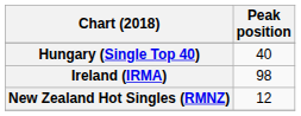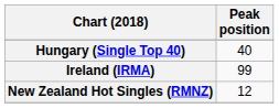Ireland (IRMA) | Peak position: 98 -> 99
